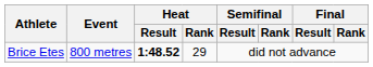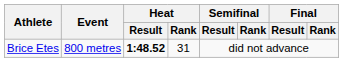Brice Etes | Heat / Rank: 29 -> 31
